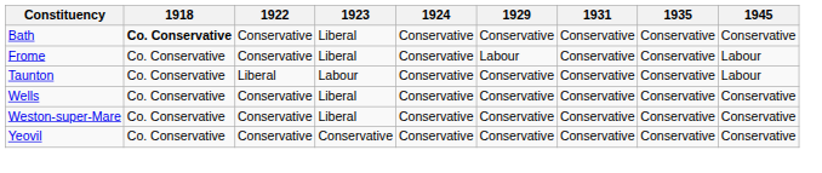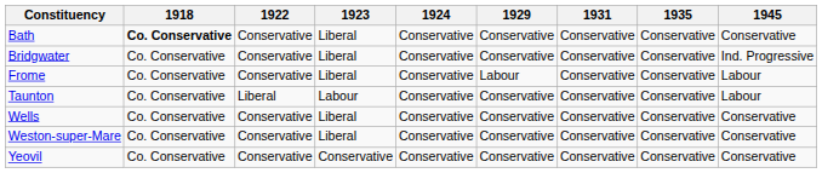+ row: Bridgwater | Co. Conservative | Conservative | Liberal | Conservative | Conservative | Conservative | Conservative | Ind. Progressive
